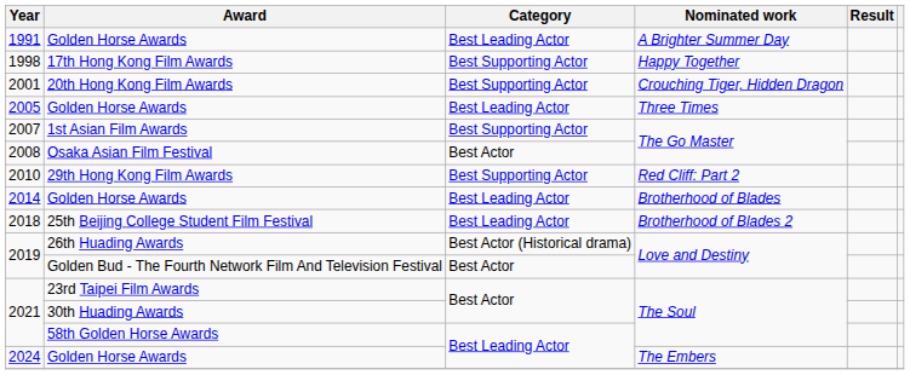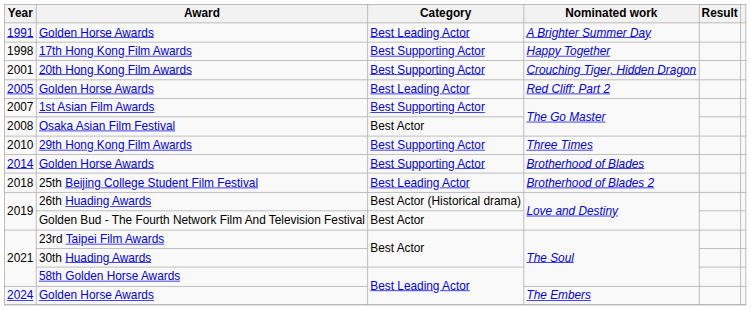2005 | Nominated work: Three Times -> Red Cliff: Part 2
2010 | Nominated work: Red Cliff: Part 2 -> Three Times
2014 | Category: Best Leading Actor -> Best Supporting Actor
